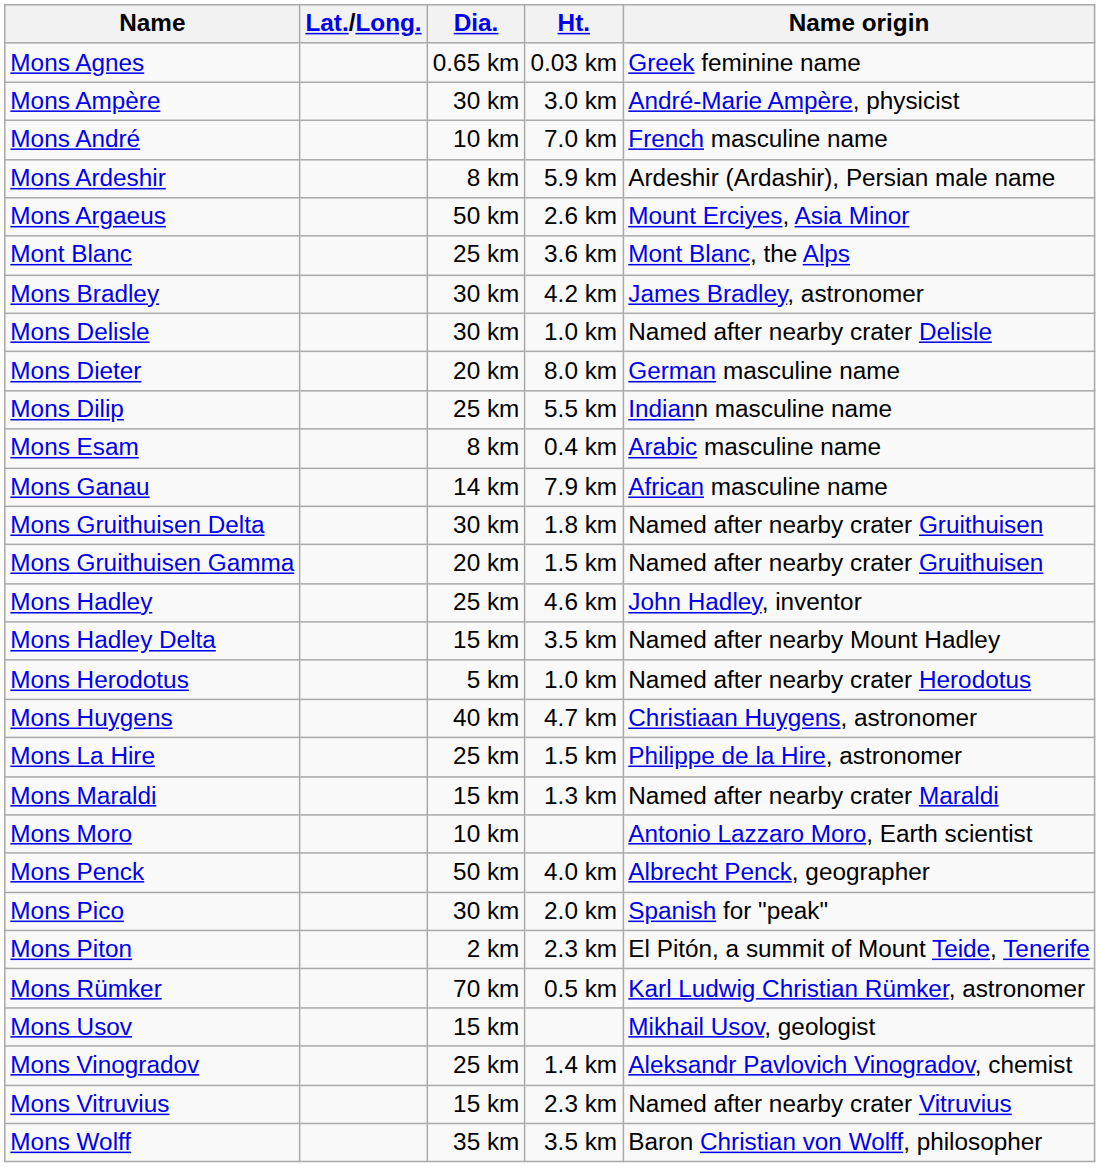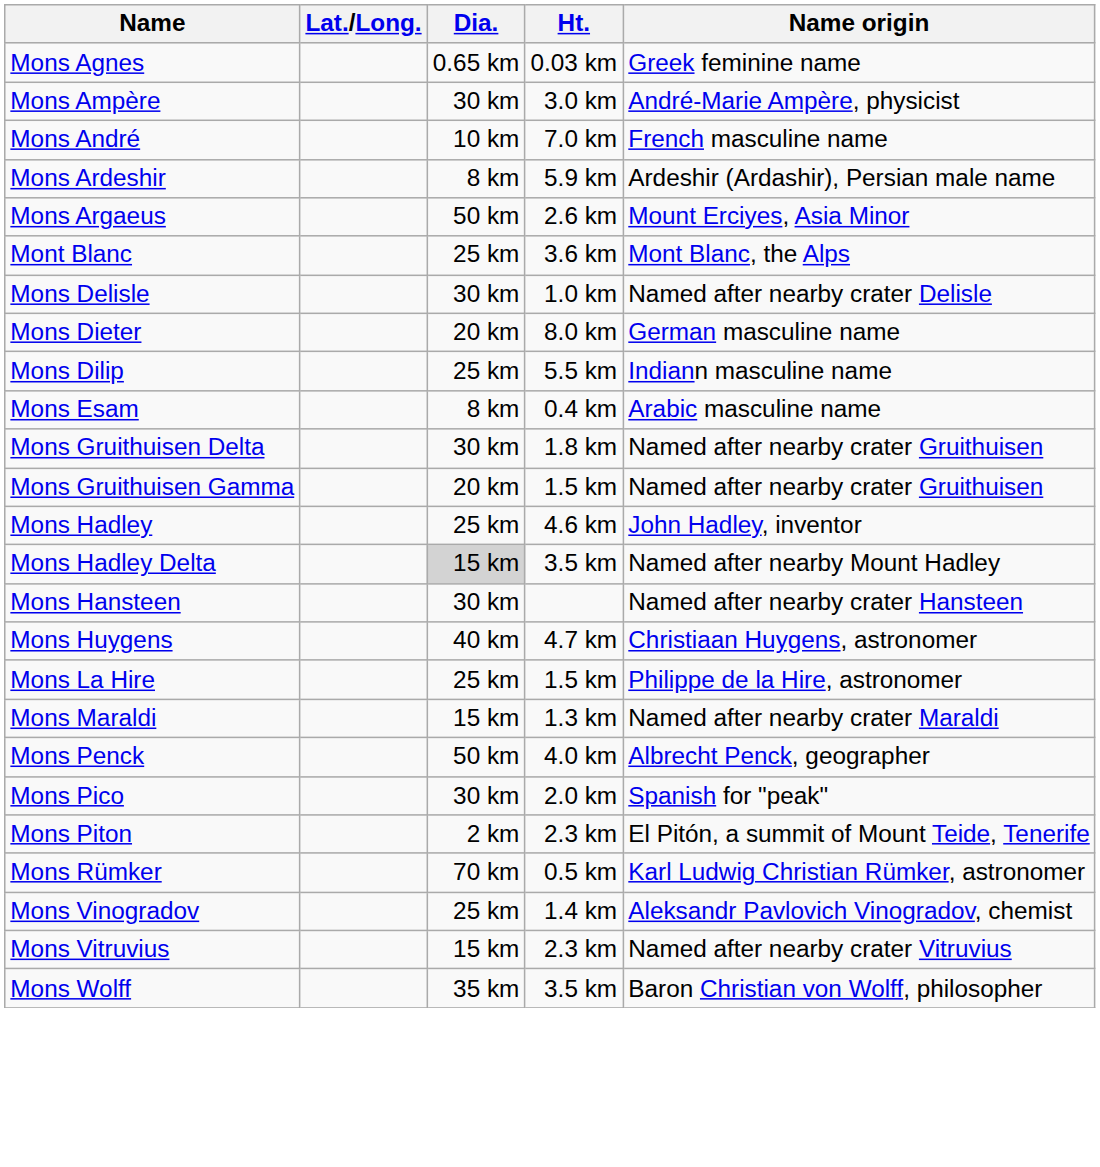- row: Mons Bradley | 30 km | 4.2 km | James Bradley, astronomer
- row: Mons Ganau | 14 km | 7.9 km | African masculine name
Mons Hadley Delta | Dia.: no background -> lightgrey background
+ row: Mons Hansteen | 30 km | Named after nearby crater Hansteen
- row: Mons Herodotus | 5 km | 1.0 km | Named after nearby crater Herodotus
- row: Mons Moro | 10 km | Antonio Lazzaro Moro, Earth scientist
- row: Mons Usov | 15 km | Mikhail Usov, geologist
